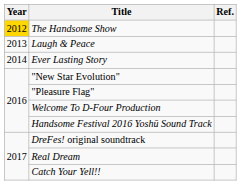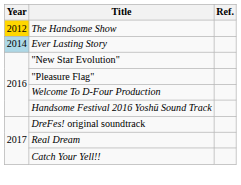- row: 2013 | Laugh & Peace
Ever Lasting Story | Year: no background -> lightblue background
